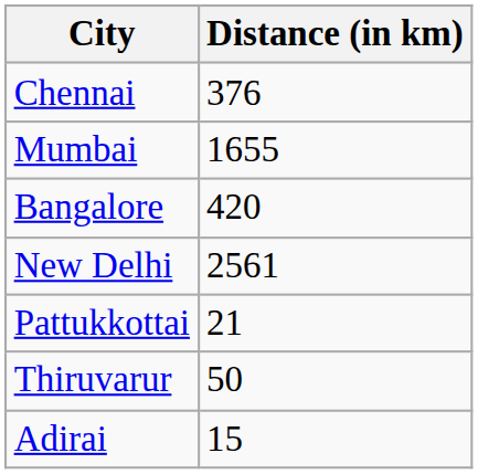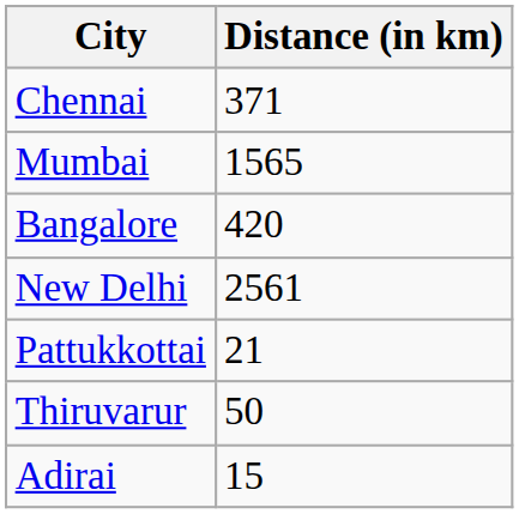Chennai | Distance (in km): 376 -> 371
Mumbai | Distance (in km): 1655 -> 1565
